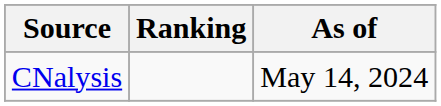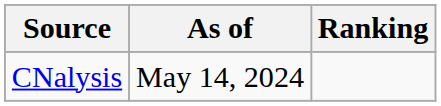columns swapped: Ranking <-> As of
